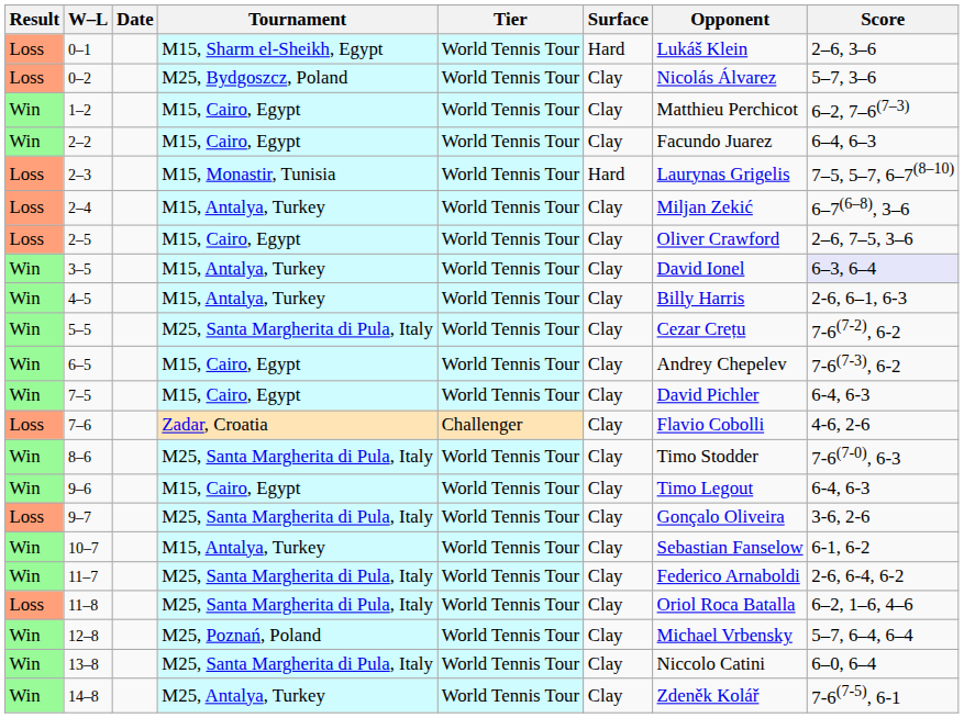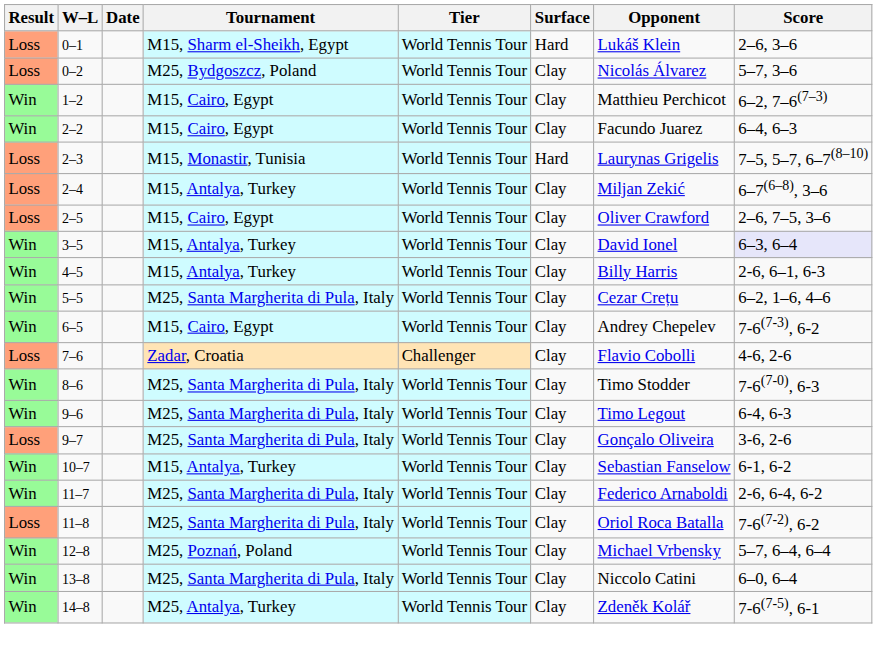5–5 | Score: 7-6(7-2), 6-2 -> 6–2, 1–6, 4–6
- row: Win | 7–5 | M15, Cairo, Egypt | World Tennis Tour | Clay | David Pichler | 6-4, 6-3
9–6 | Tournament: M15, Cairo, Egypt -> M25, Santa Margherita di Pula, Italy
11–8 | Score: 6–2, 1–6, 4–6 -> 7-6(7-2), 6-2
